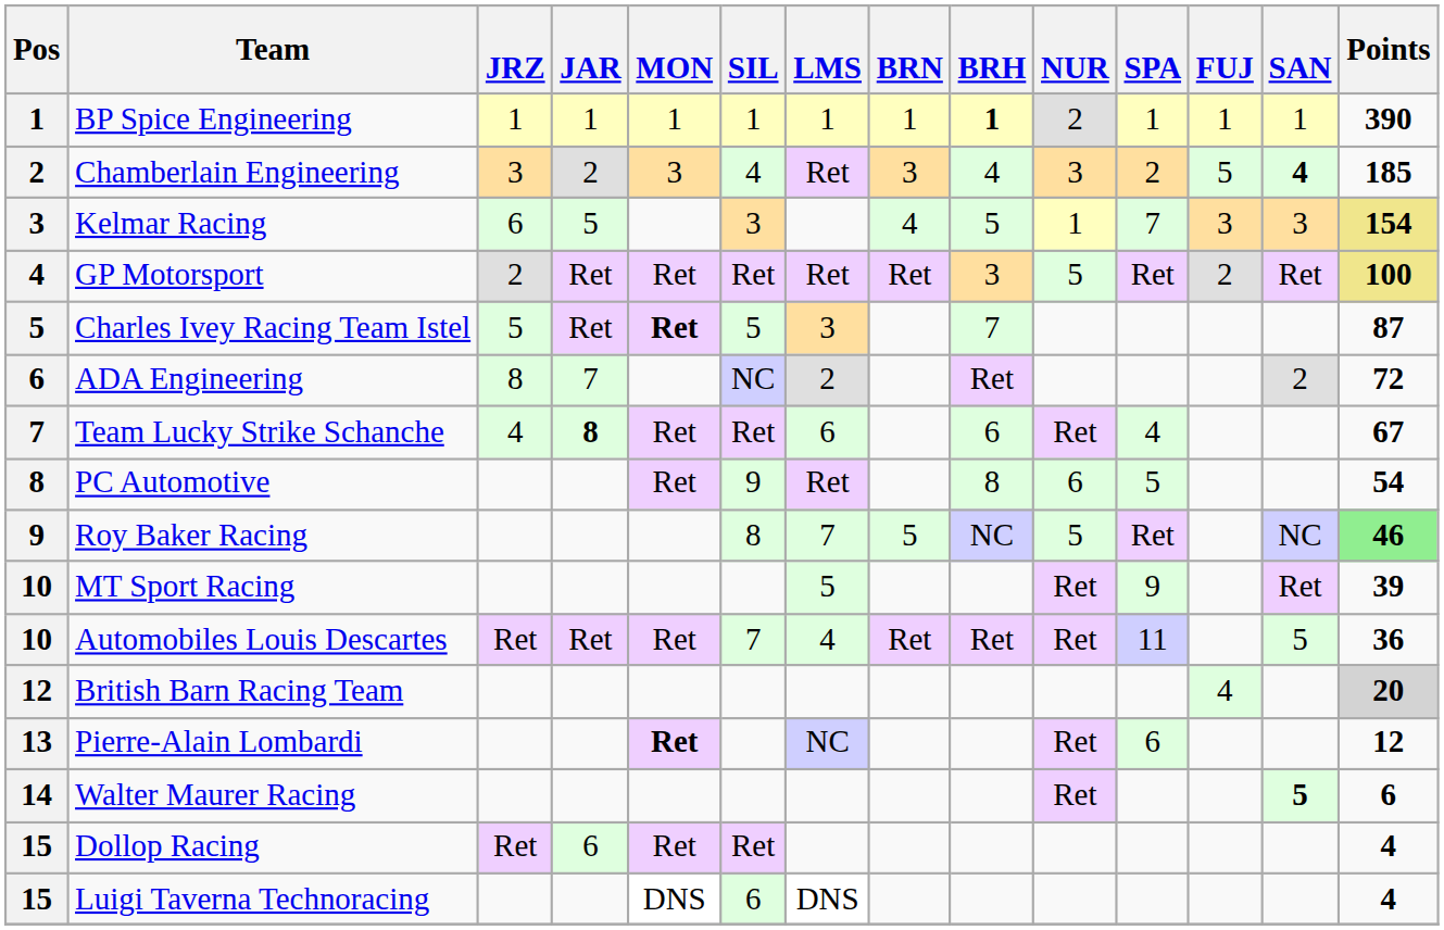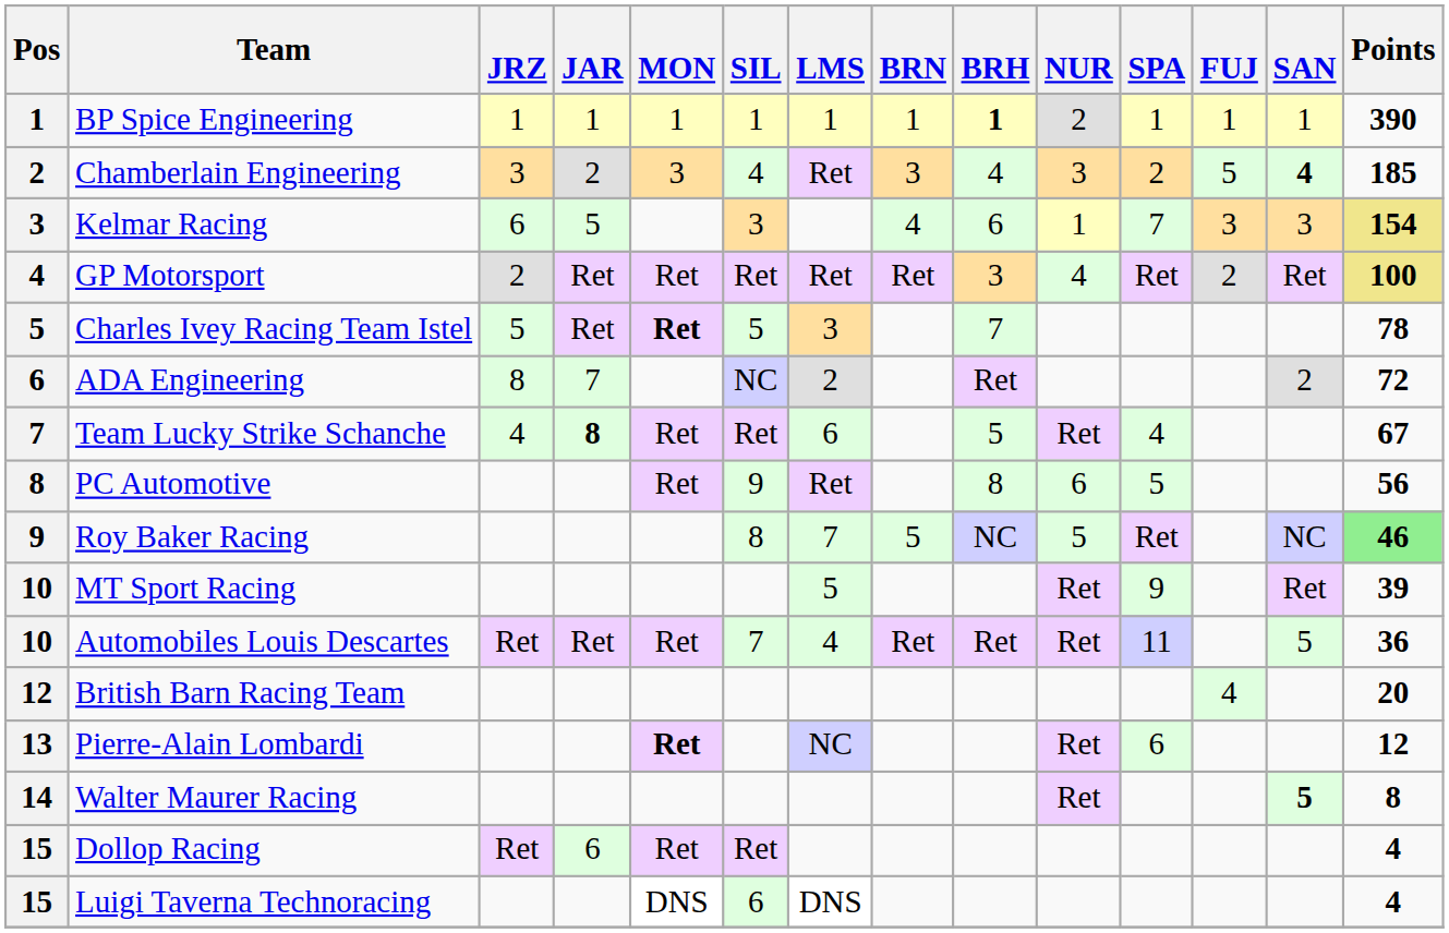Kelmar Racing | BRH: 5 -> 6
GP Motorsport | NUR: 5 -> 4
Charles Ivey Racing Team Istel | Points: 87 -> 78
Team Lucky Strike Schanche | BRH: 6 -> 5
PC Automotive | Points: 54 -> 56
British Barn Racing Team | Points: lightgrey background -> no background
Walter Maurer Racing | Points: 6 -> 8
